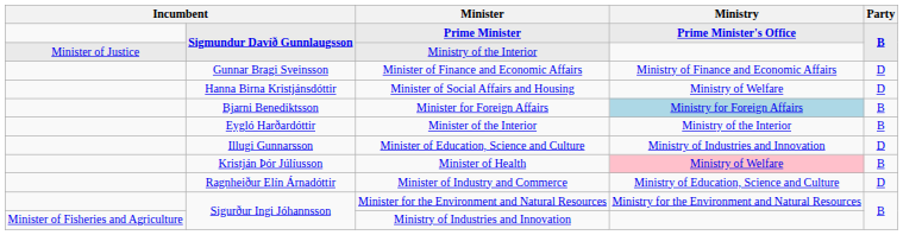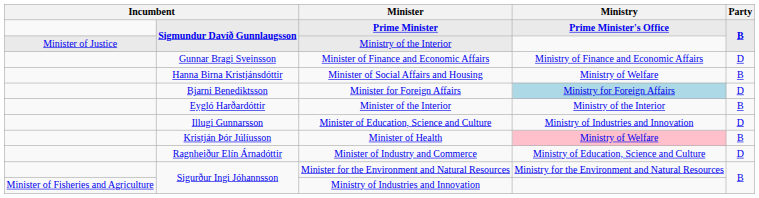Minister of Social Affairs and Housing | Party: D -> B
Minister for Foreign Affairs | Party: B -> D
